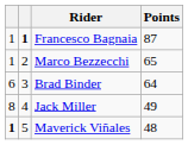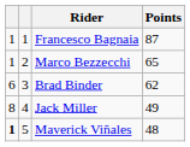Francesco Bagnaia | column 2: bold -> normal
Brad Binder | Points: 64 -> 62
